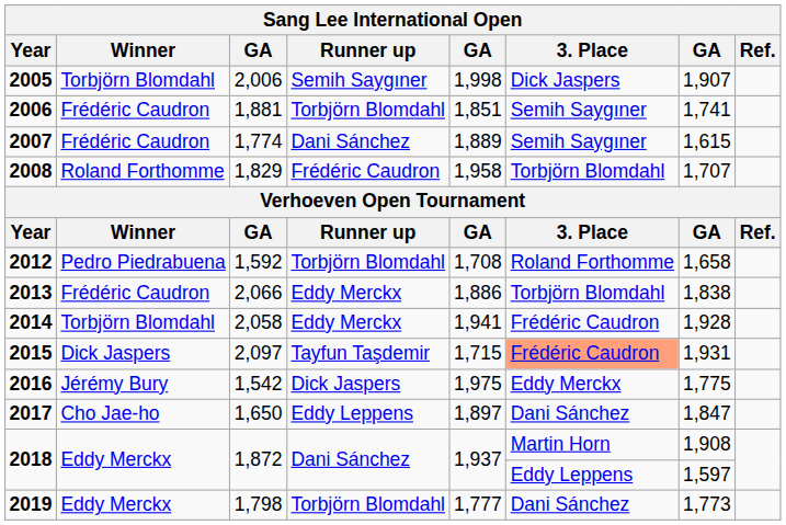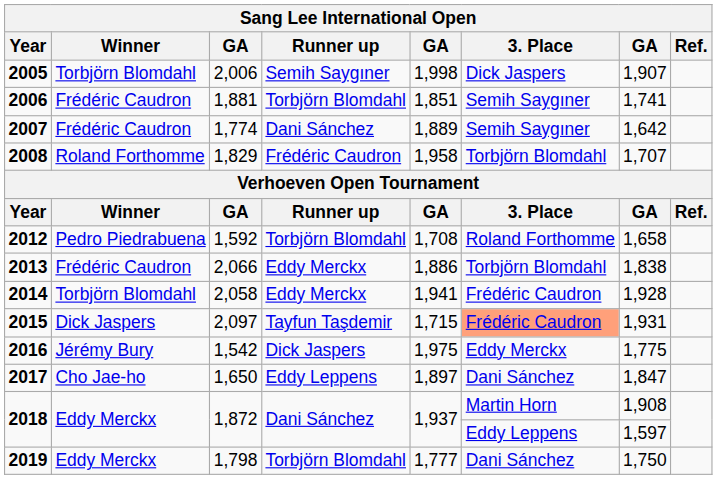2007 | column 7: 1,615 -> 1,642
2019 | column 7: 1,773 -> 1,750
